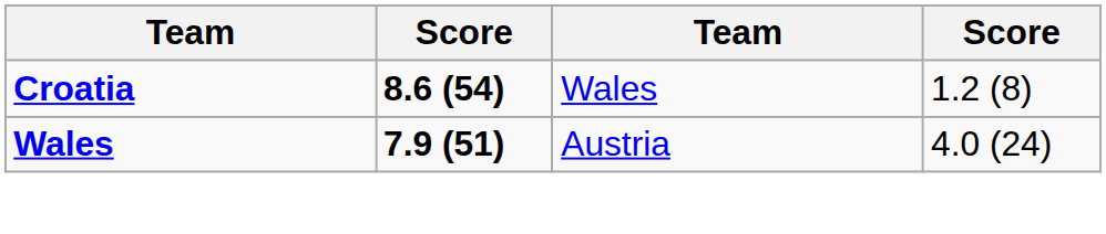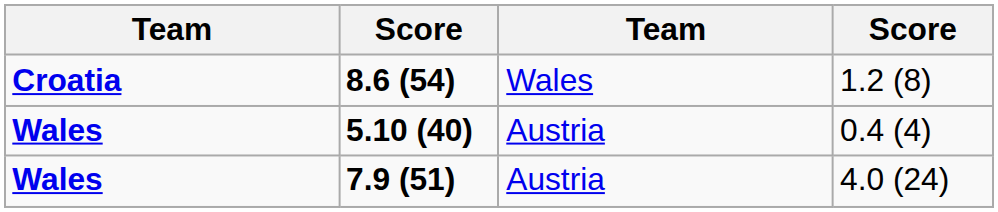+ row: Wales | 5.10 (40) | Austria | 0.4 (4)
